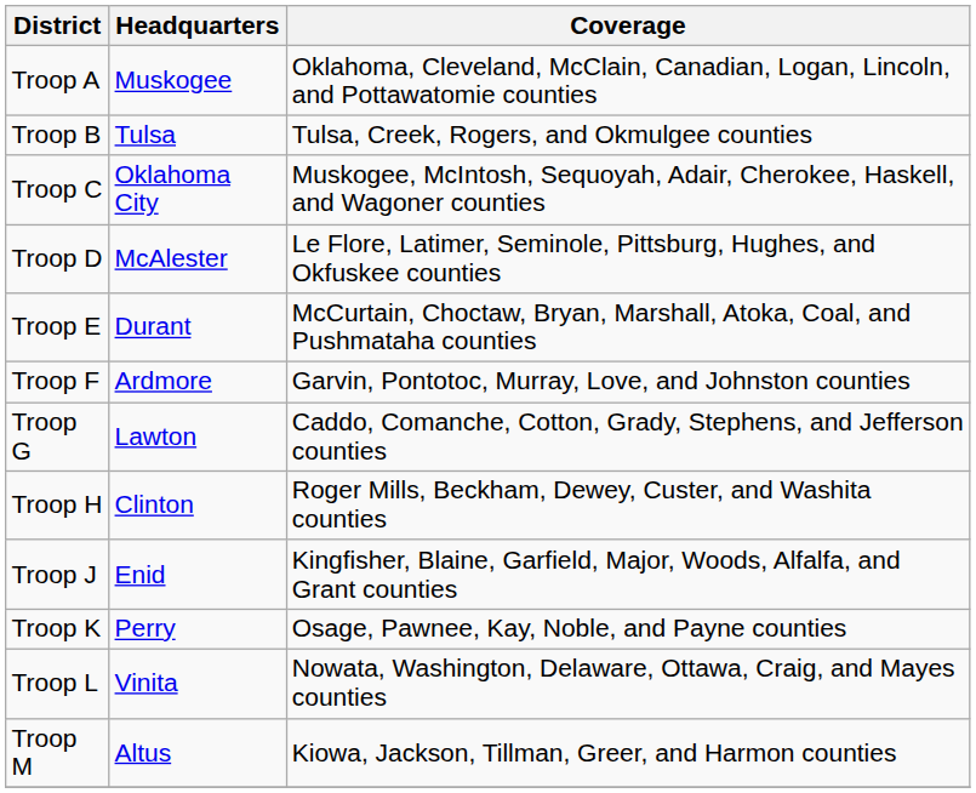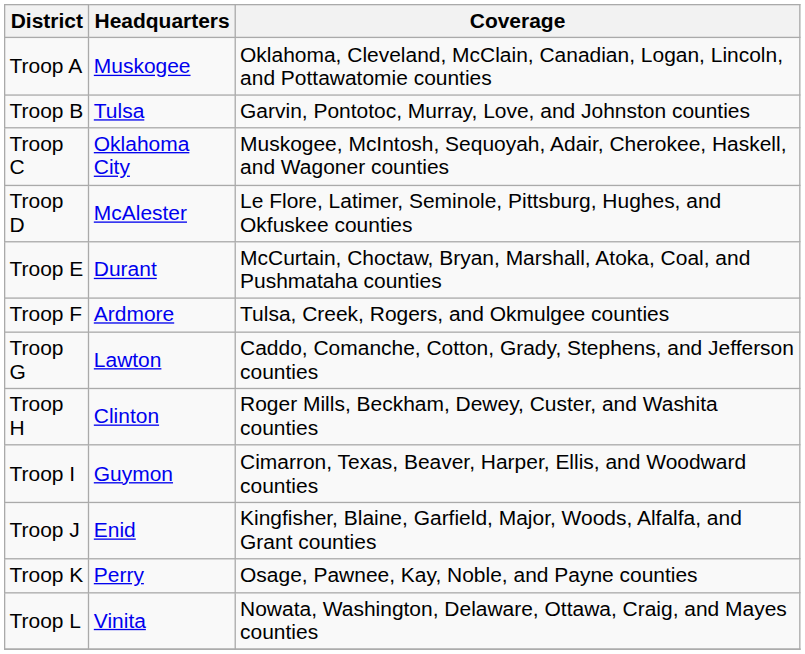Troop B | Coverage: Tulsa, Creek, Rogers, and Okmulgee counties -> Garvin, Pontotoc, Murray, Love, and Johnston counties
Troop F | Coverage: Garvin, Pontotoc, Murray, Love, and Johnston counties -> Tulsa, Creek, Rogers, and Okmulgee counties
+ row: Troop I | Guymon | Cimarron, Texas, Beaver, Harper, Ellis, and Woodward counties
- row: Troop M | Altus | Kiowa, Jackson, Tillman, Greer, and Harmon counties
